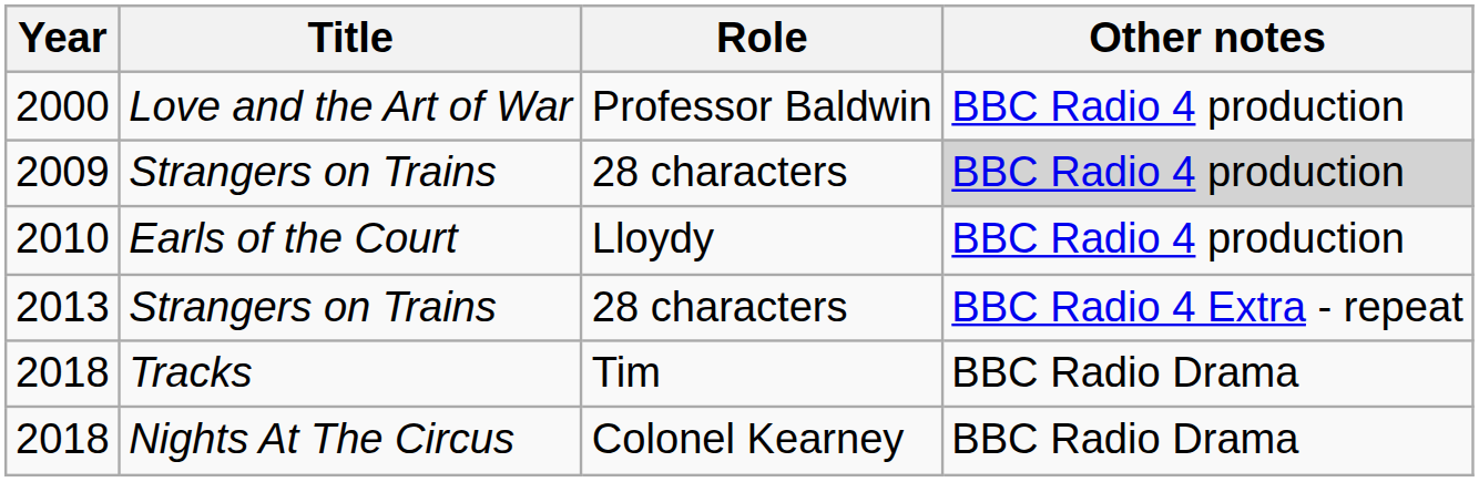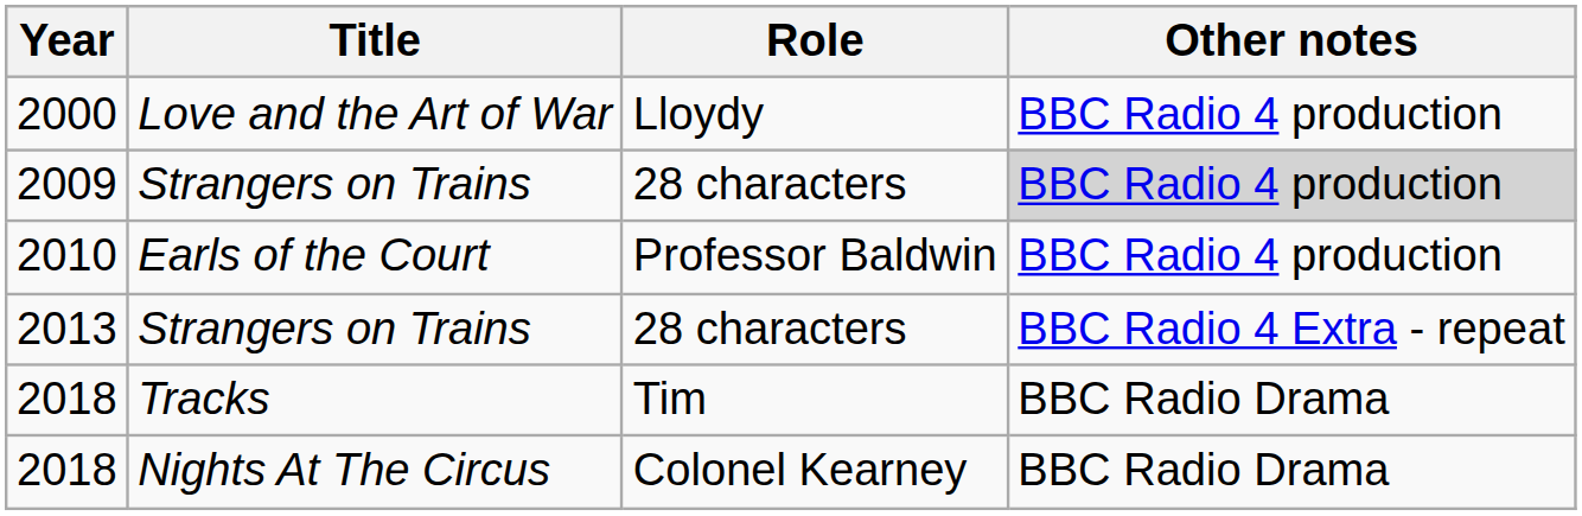2000 | Role: Professor Baldwin -> Lloydy
2010 | Role: Lloydy -> Professor Baldwin
